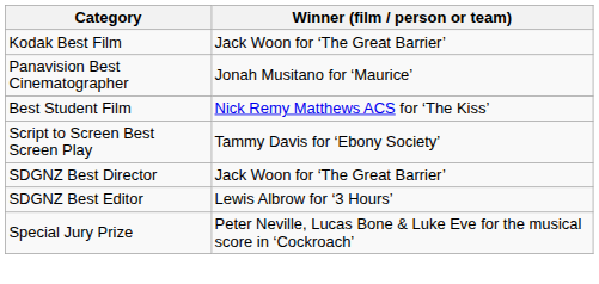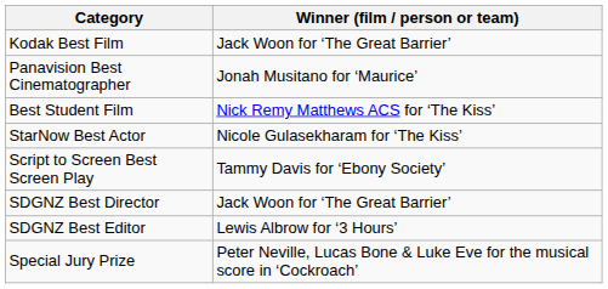+ row: StarNow Best Actor | Nicole Gulasekharam for ‘The Kiss’
